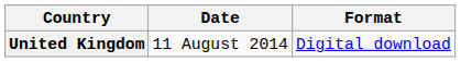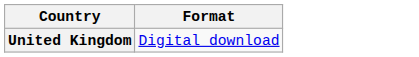- column: Date | 11 August 2014
